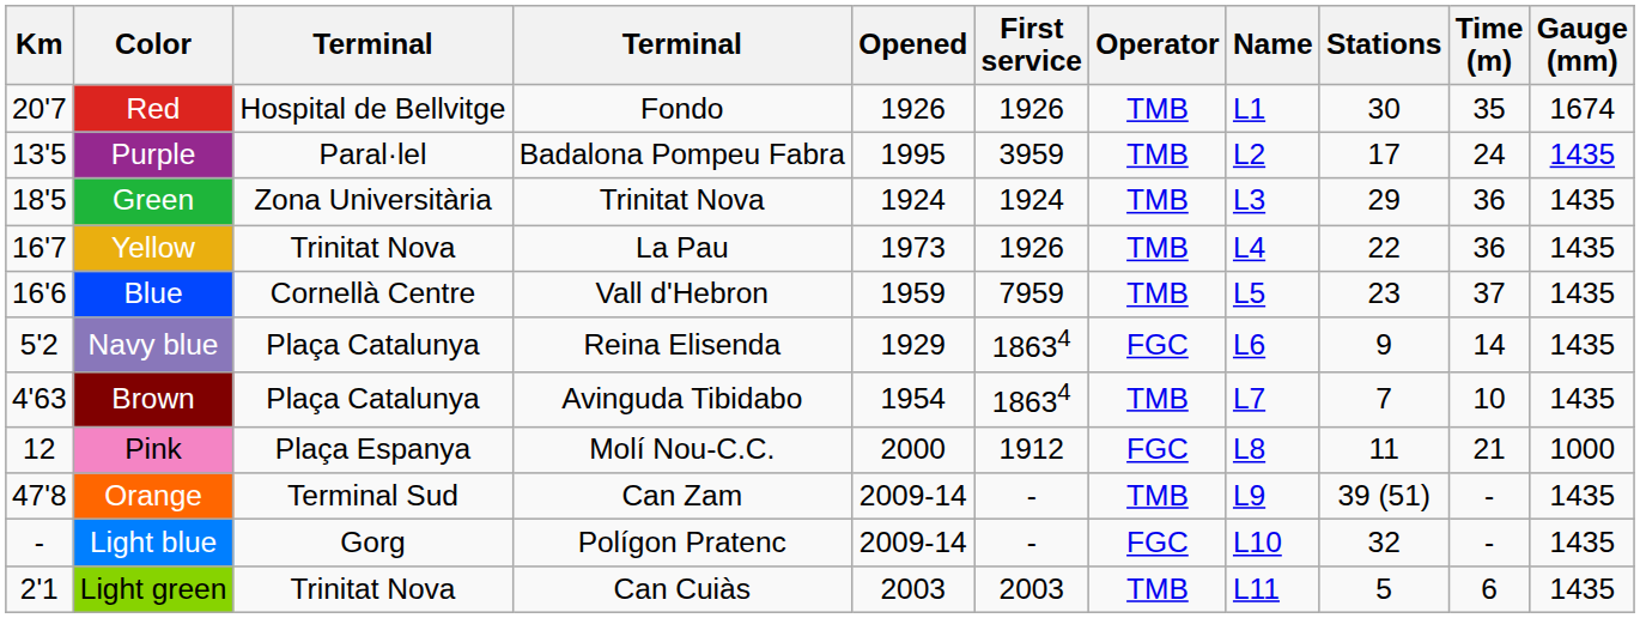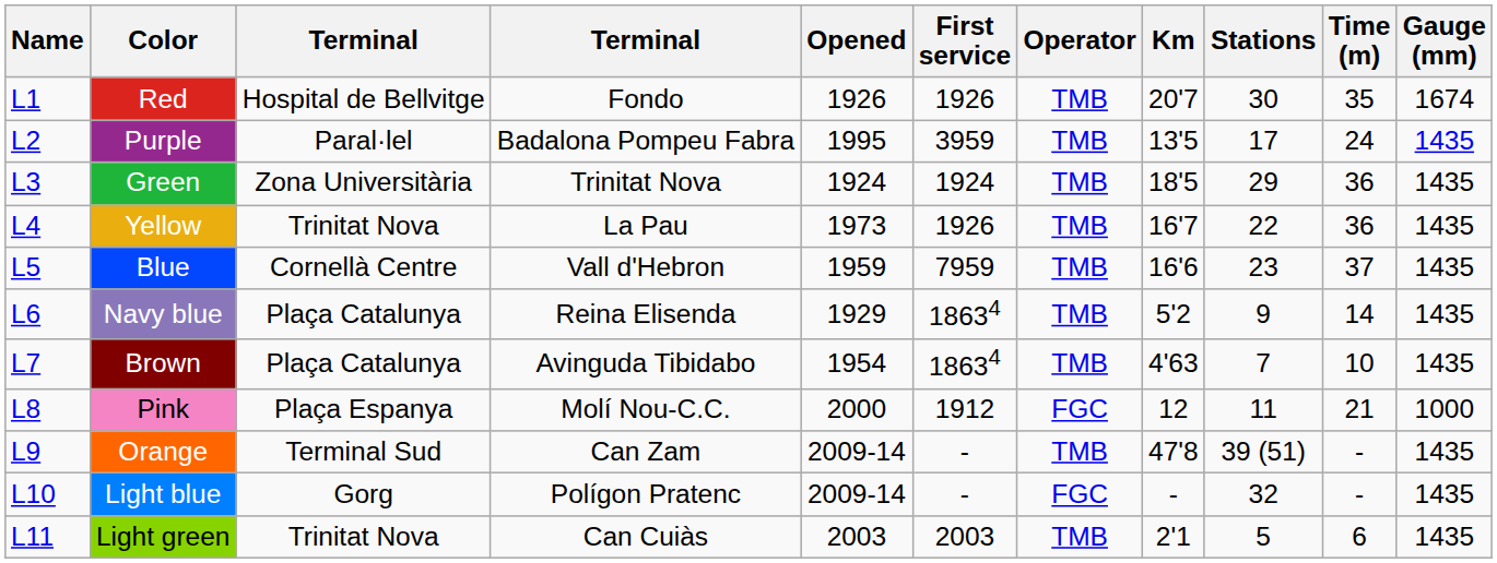columns swapped: Name <-> Km
Navy blue | Operator: FGC -> TMB
